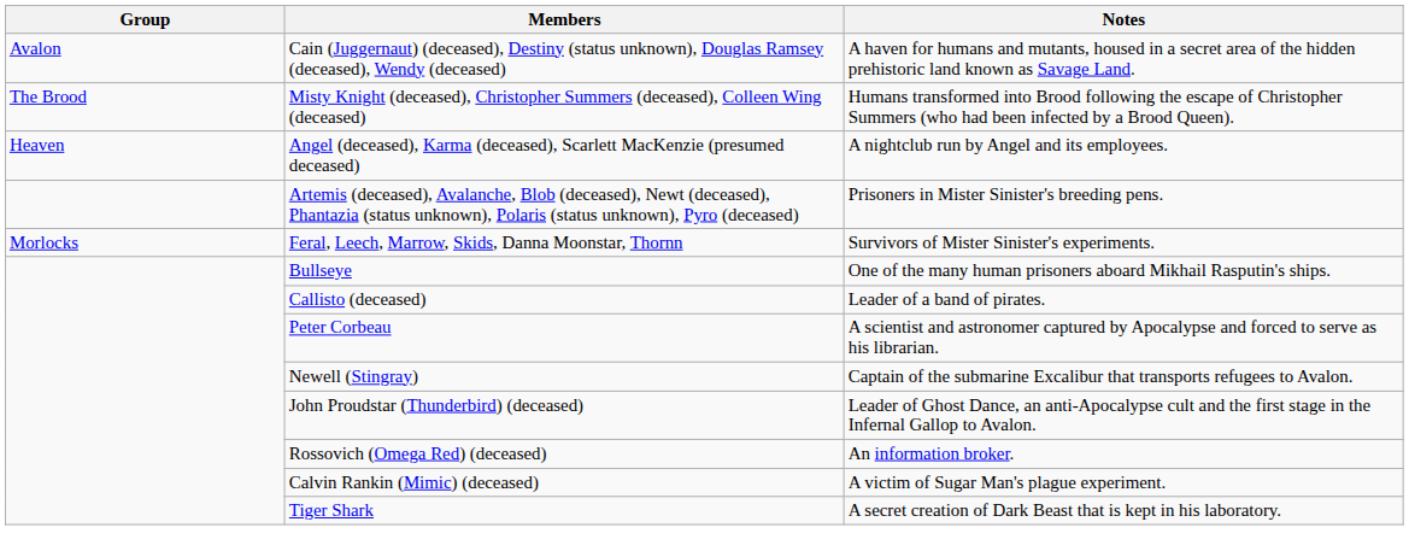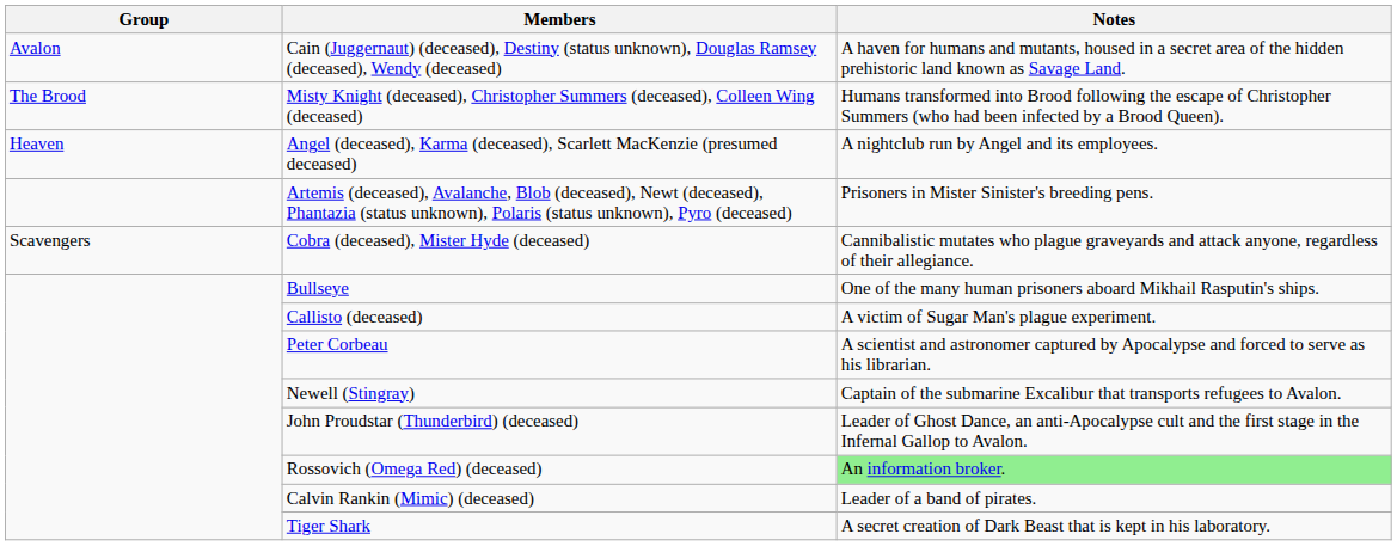+ row: Scavengers | Cobra (deceased), Mister Hyde (deceased) | Cannibalistic mutates who plague graveyards and attack anyone, regardless of their allegiance.
- row: Morlocks | Feral, Leech, Marrow, Skids, Danna Moonstar, Thornn | Survivors of Mister Sinister's experiments.
Callisto (deceased) | Notes: Leader of a band of pirates. -> A victim of Sugar Man's plague experiment.
Rossovich (Omega Red) (deceased) | Notes: no background -> lightgreen background
Calvin Rankin (Mimic) (deceased) | Notes: A victim of Sugar Man's plague experiment. -> Leader of a band of pirates.
